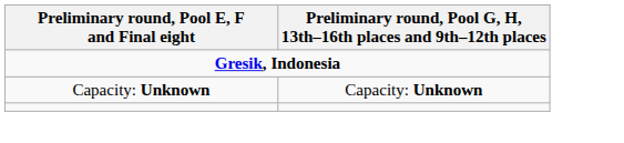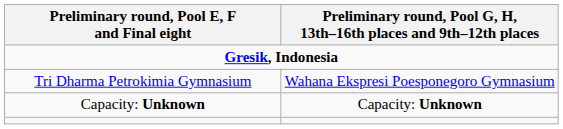+ row: Tri Dharma Petrokimia Gymnasium | Wahana Ekspresi Poesponegoro Gymnasium
